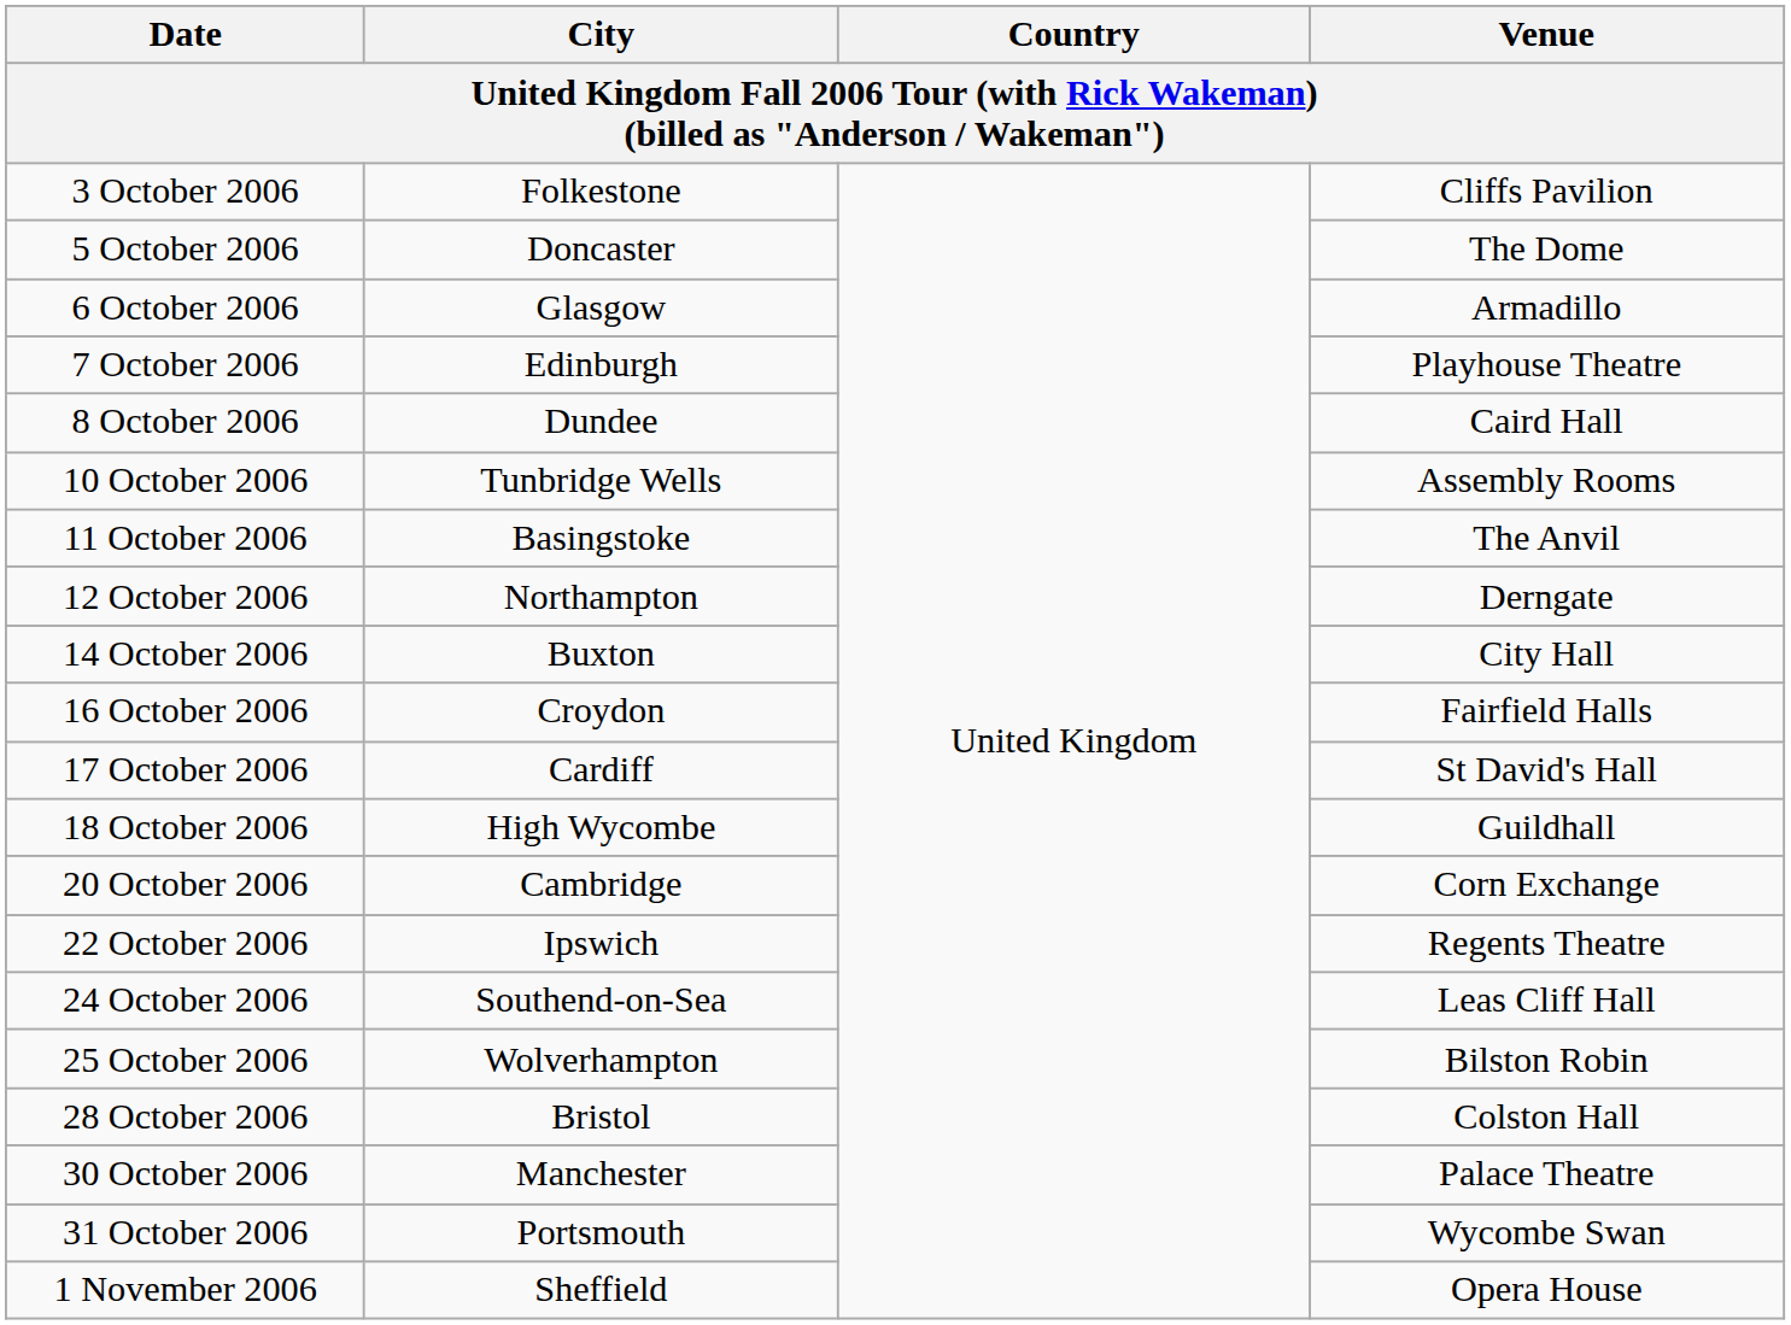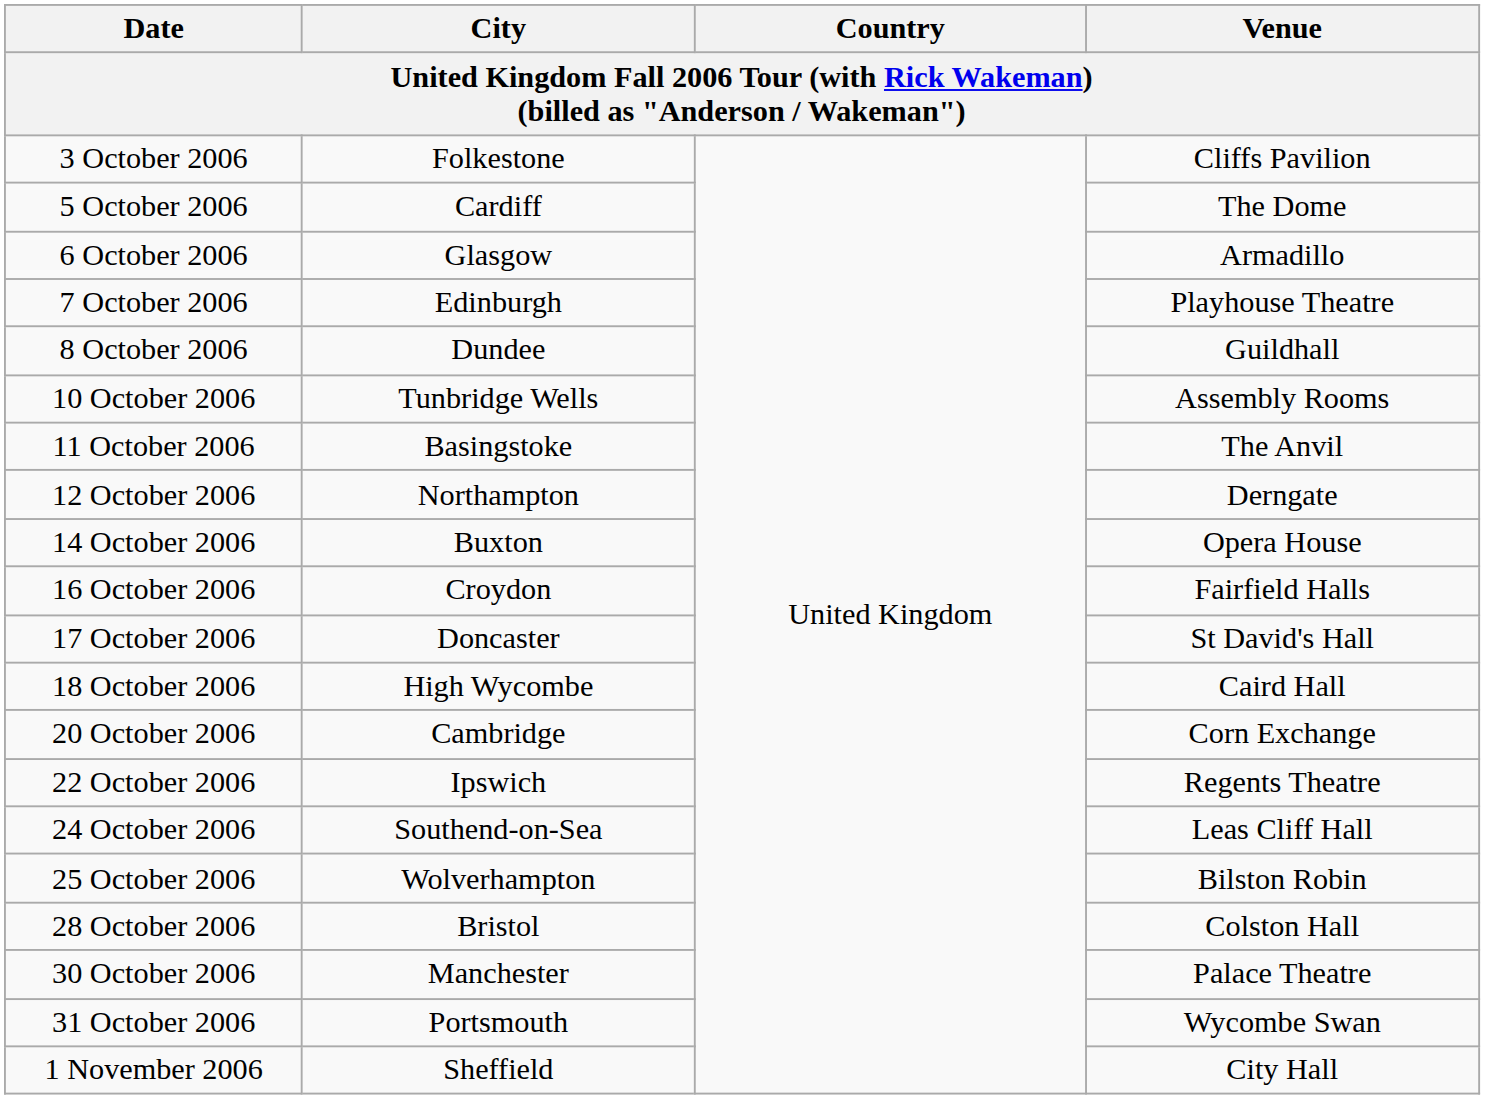5 October 2006 | City: Doncaster -> Cardiff
8 October 2006 | Venue: Caird Hall -> Guildhall
14 October 2006 | Venue: City Hall -> Opera House
17 October 2006 | City: Cardiff -> Doncaster
18 October 2006 | Venue: Guildhall -> Caird Hall
1 November 2006 | Venue: Opera House -> City Hall
